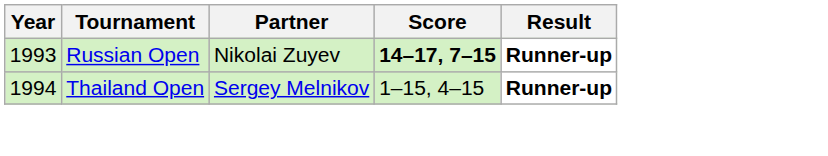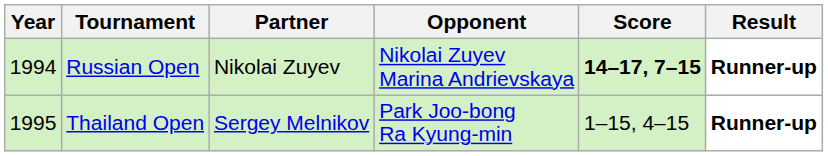+ column: Opponent | Nikolai Zuyev Marina Andrievskaya | Park Joo-bong Ra Kyung-min
Russian Open | Year: 1993 -> 1994
Thailand Open | Year: 1994 -> 1995
